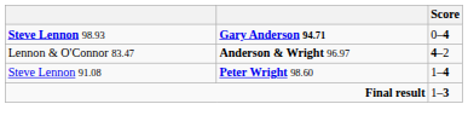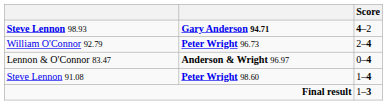Steve Lennon 98.93 | Score: 0–4 -> 4–2
+ row: William O'Connor 92.79 | Peter Wright 96.73 | 2–4
Lennon & O'Connor 83.47 | Score: 4–2 -> 0–4
